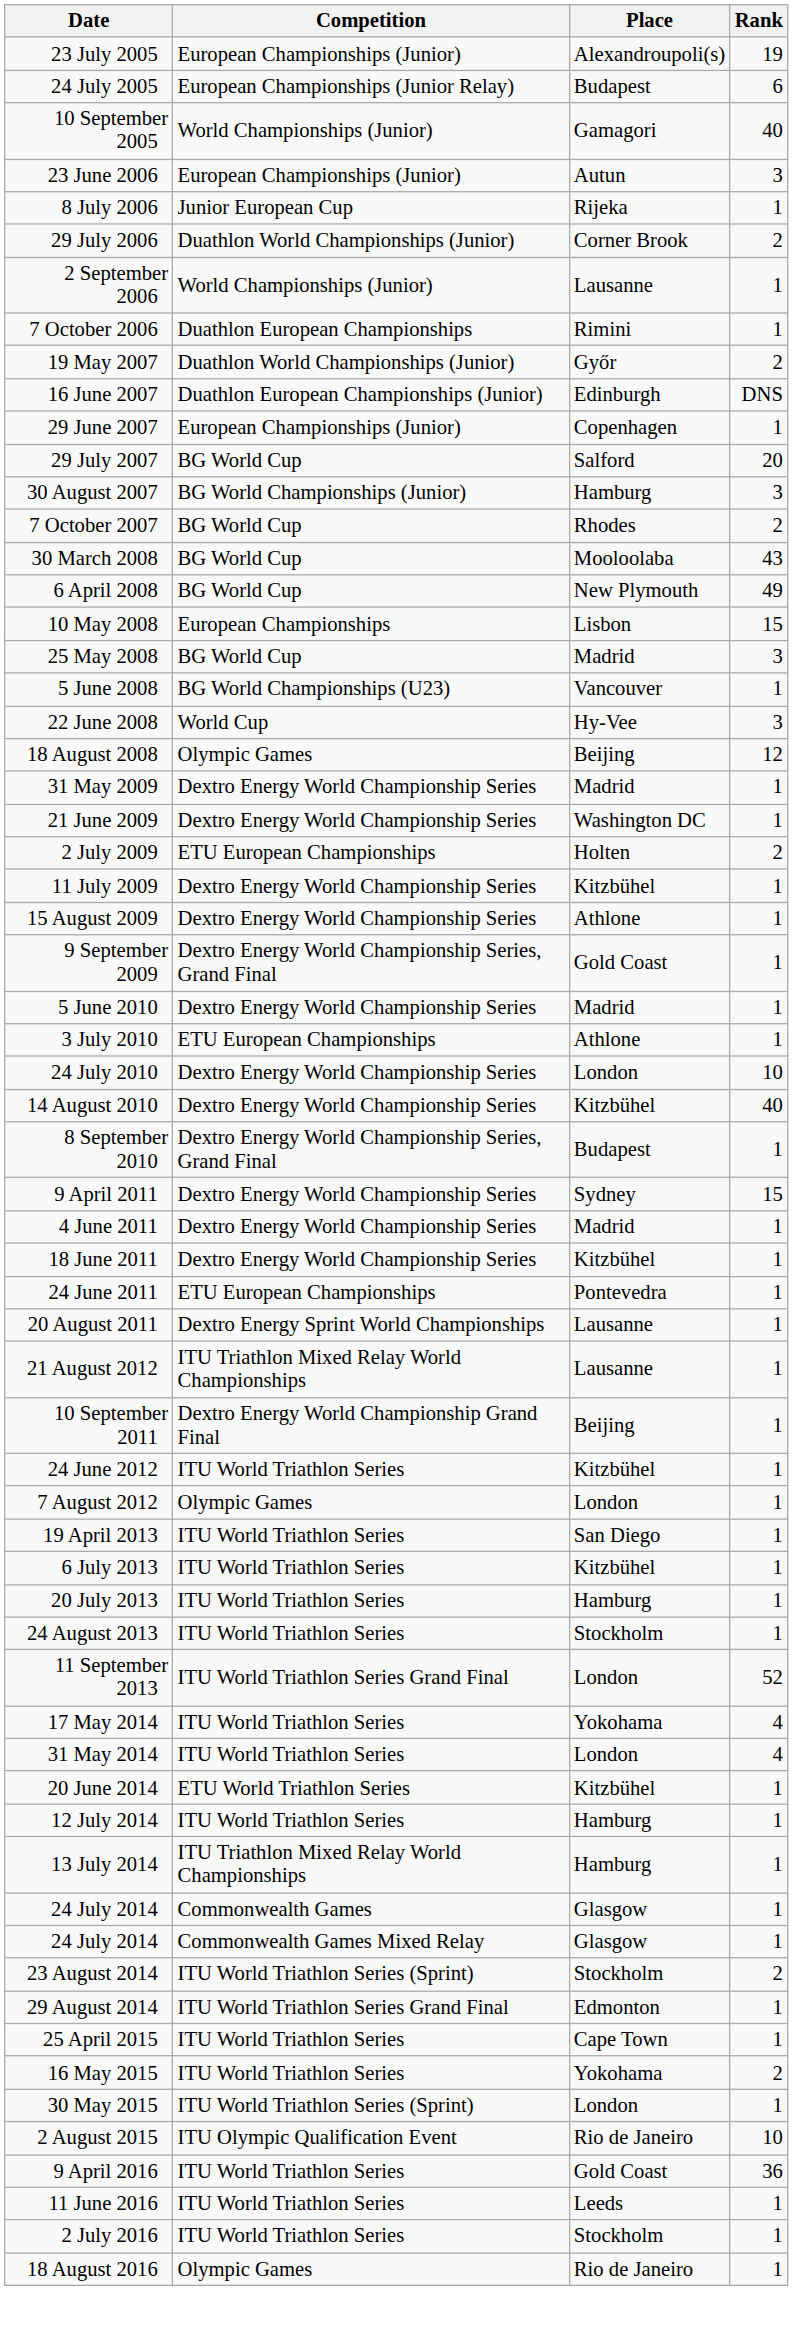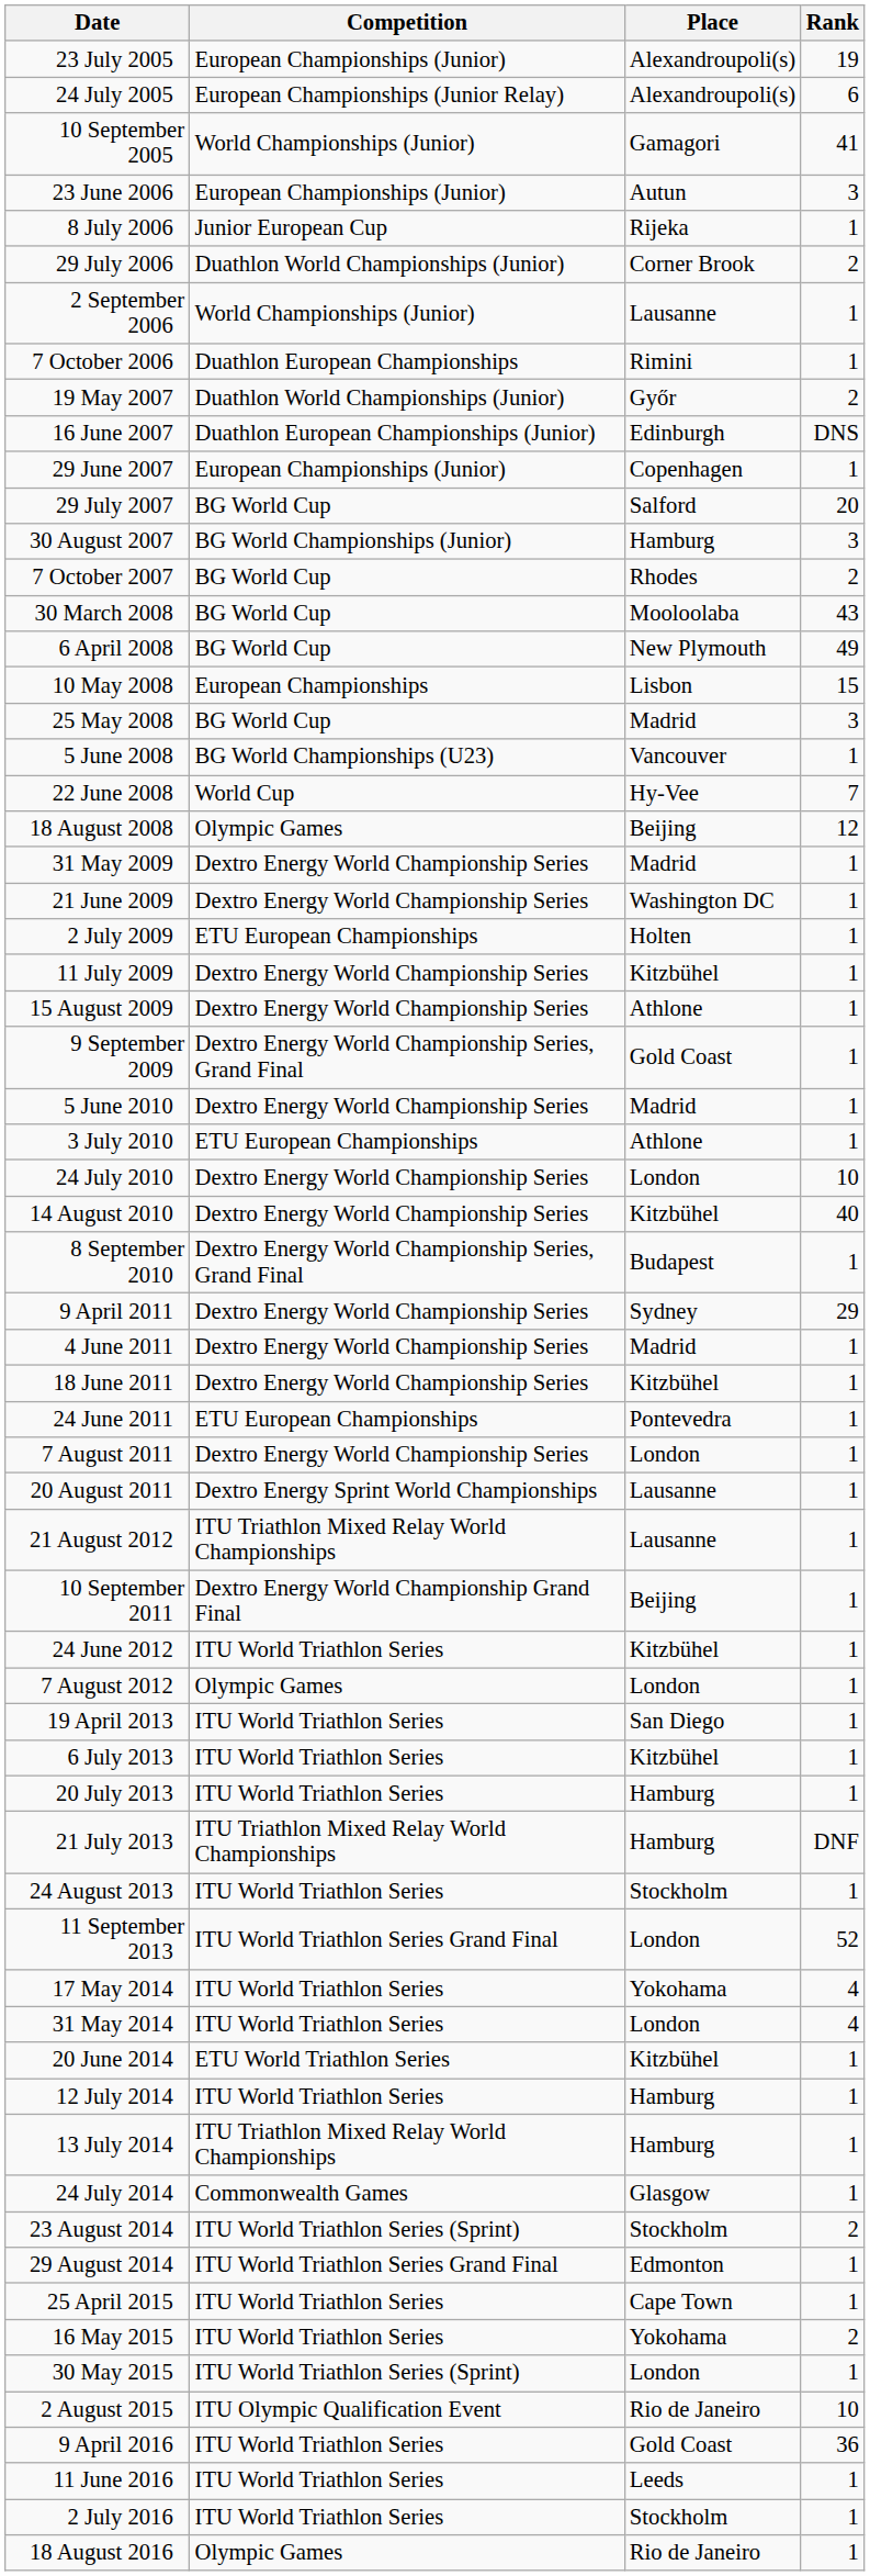24 July 2005 | Place: Budapest -> Alexandroupoli(s)
10 September 2005 | Rank: 40 -> 41
22 June 2008 | Rank: 3 -> 7
2 July 2009 | Rank: 2 -> 1
9 April 2011 | Rank: 15 -> 29
+ row: 7 August 2011 | Dextro Energy World Championship Series | London | 1
+ row: 21 July 2013 | ITU Triathlon Mixed Relay World Championships | Hamburg | DNF
- row: 24 July 2014 | Commonwealth Games Mixed Relay | Glasgow | 1
